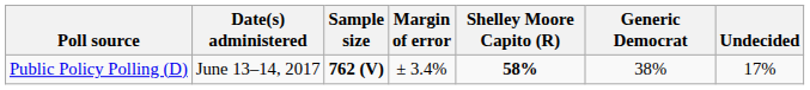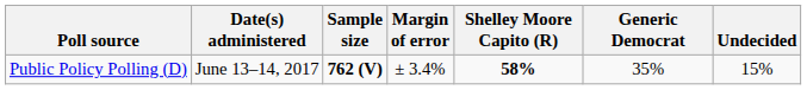Public Policy Polling (D) | Generic Democrat: 38% -> 35%
Public Policy Polling (D) | Undecided: 17% -> 15%
